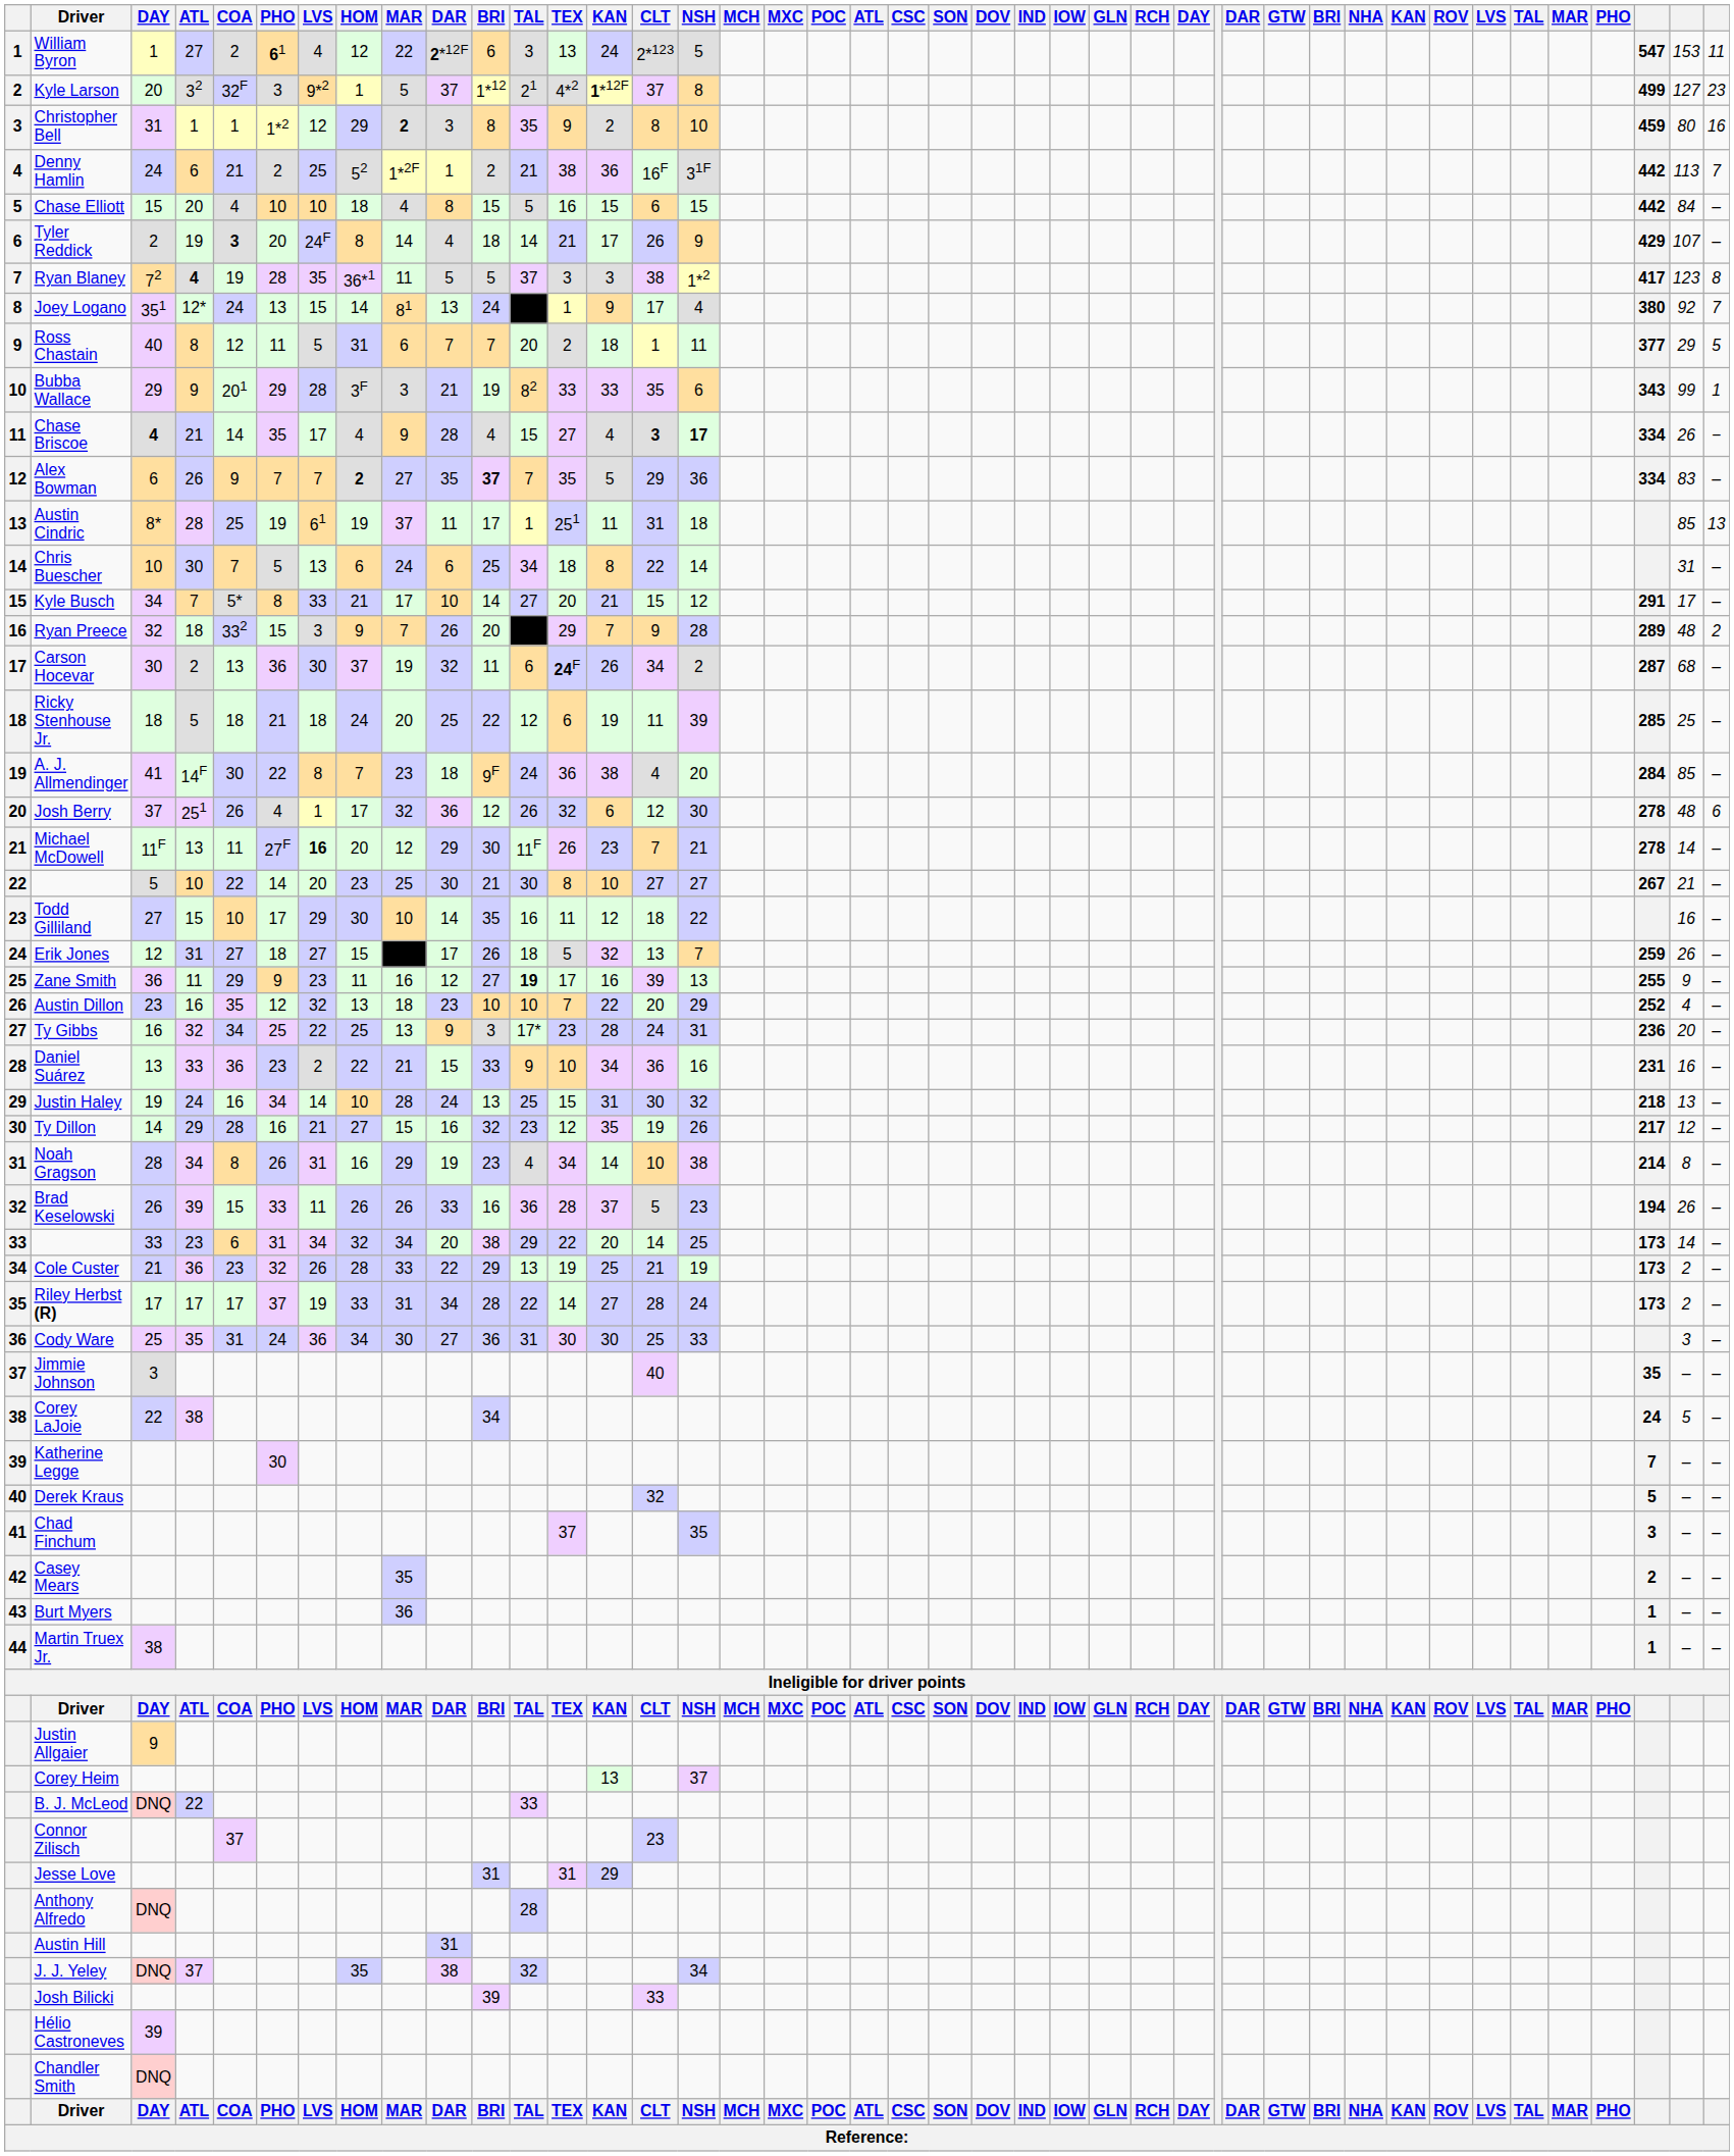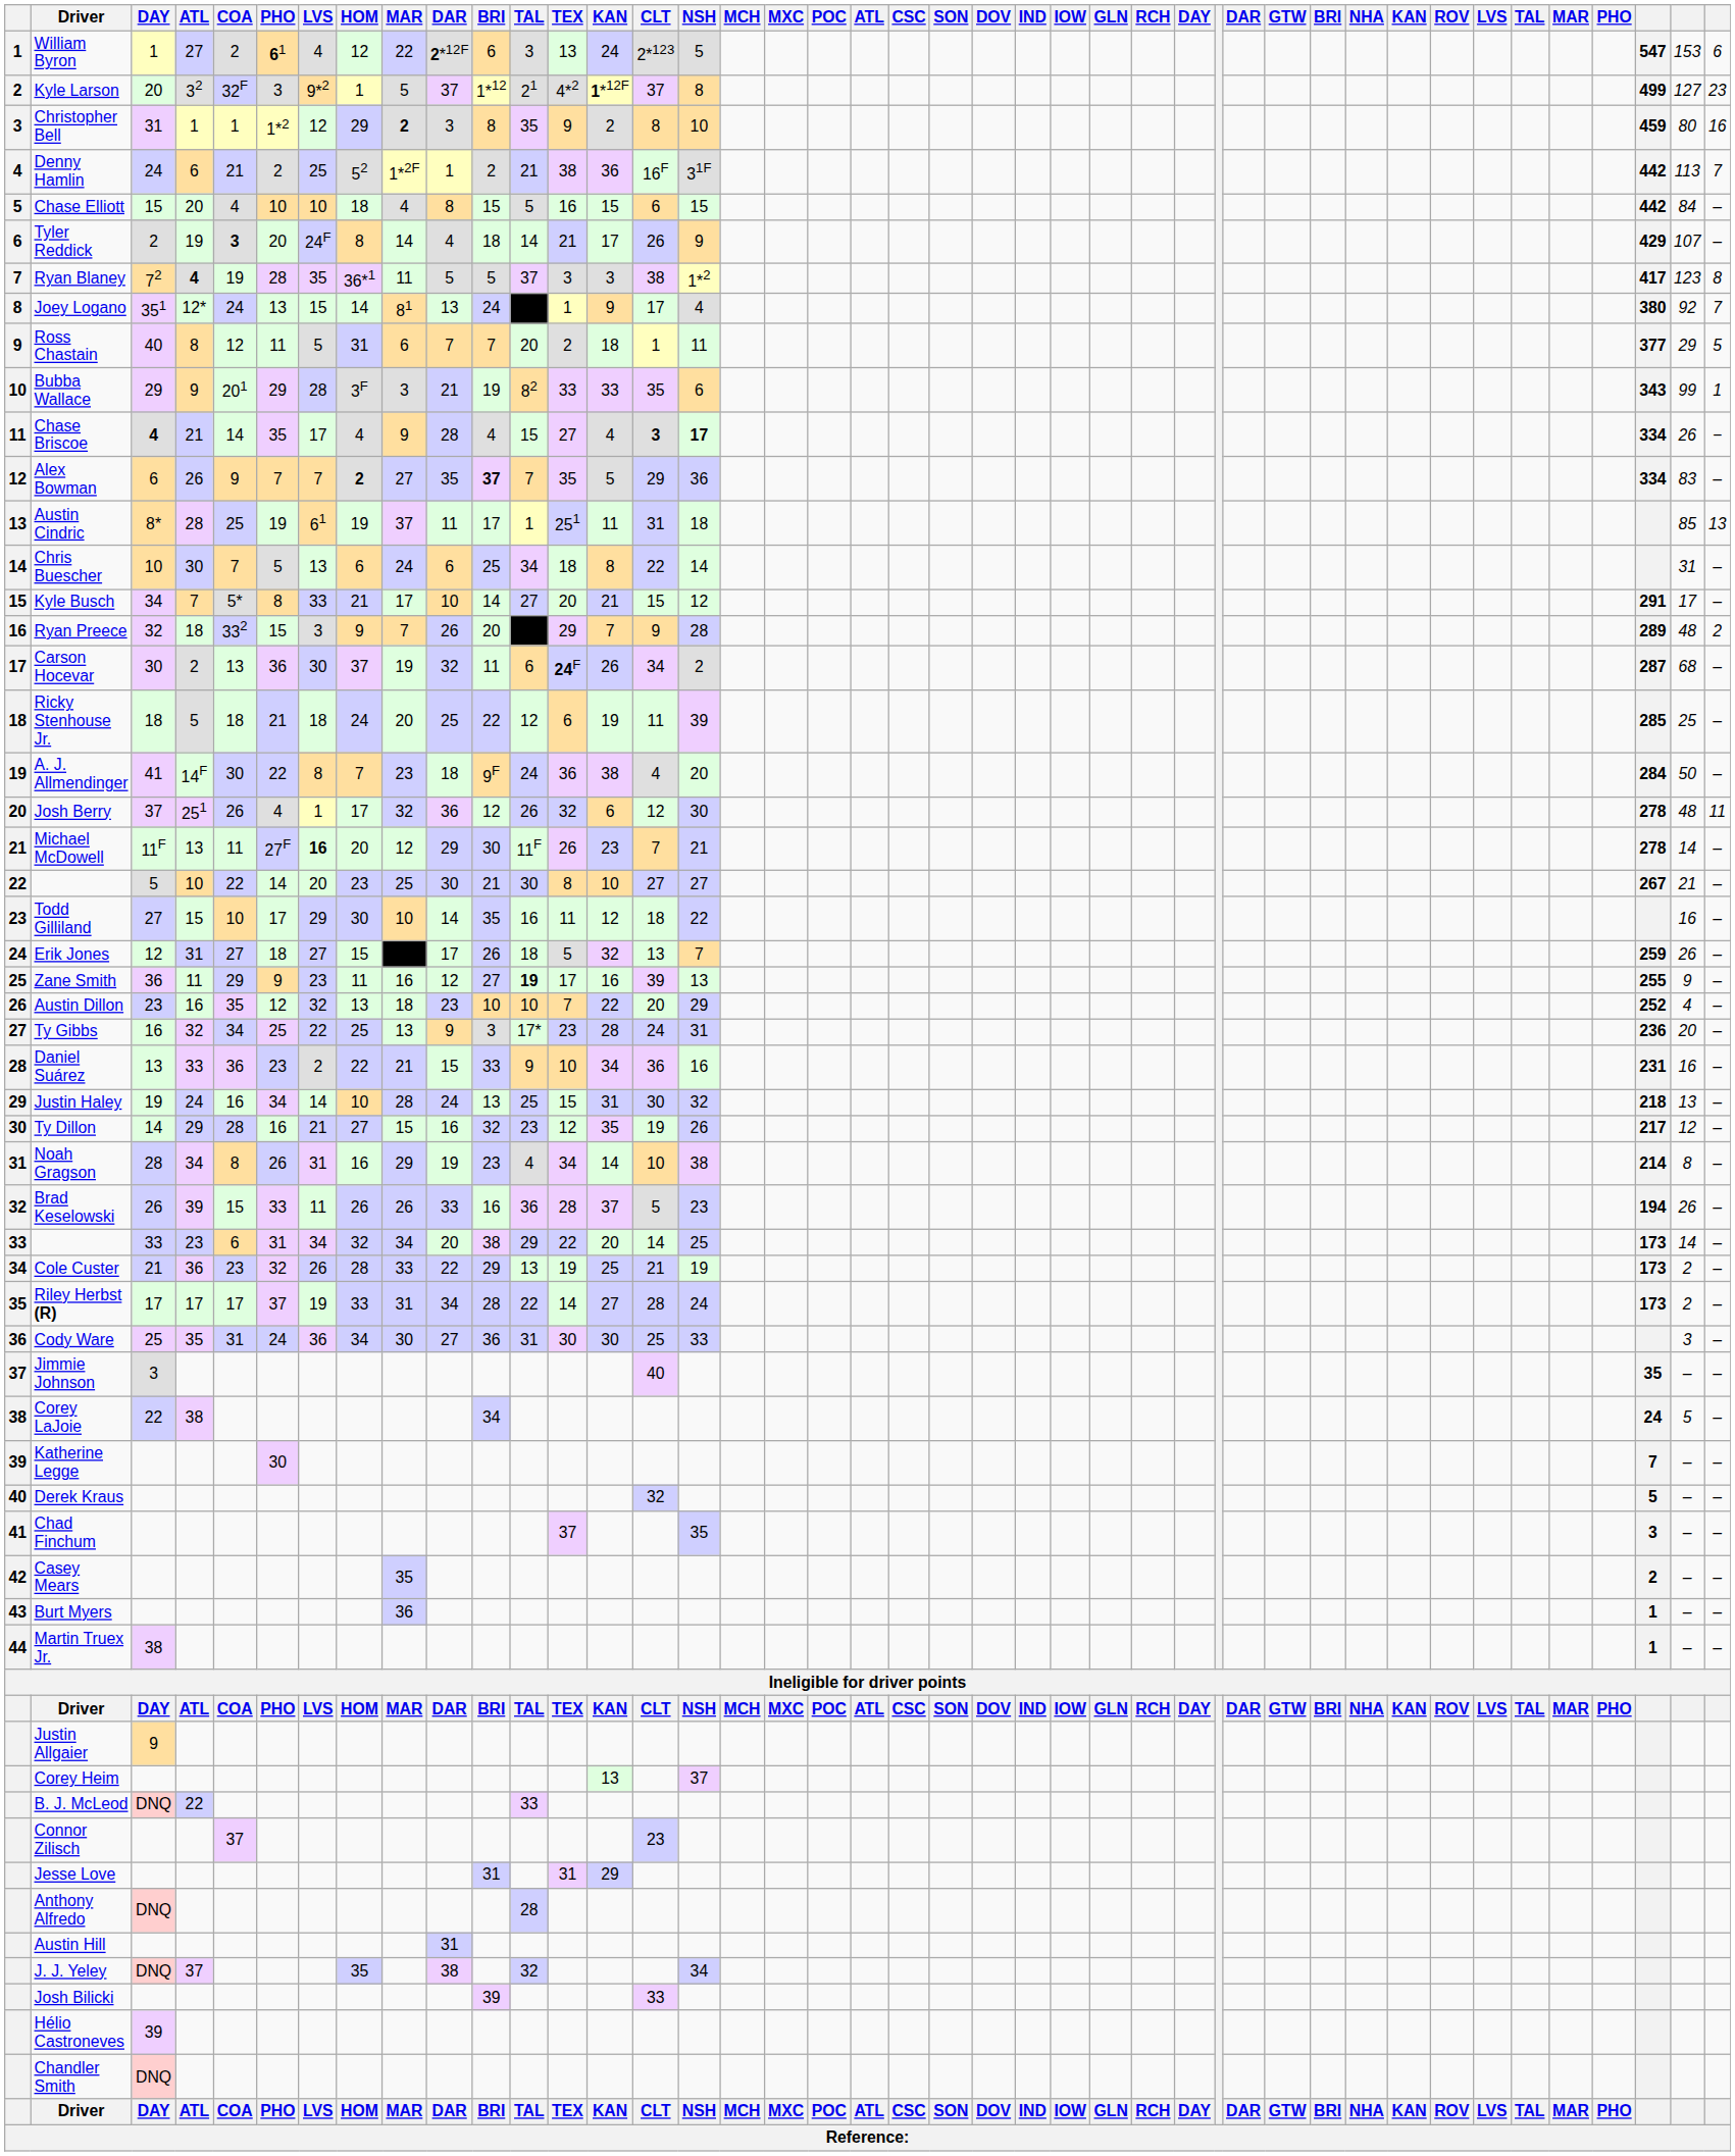William Byron | column 42: 11 -> 6
A. J. Allmendinger | column 41: 85 -> 50
Josh Berry | column 42: 6 -> 11
